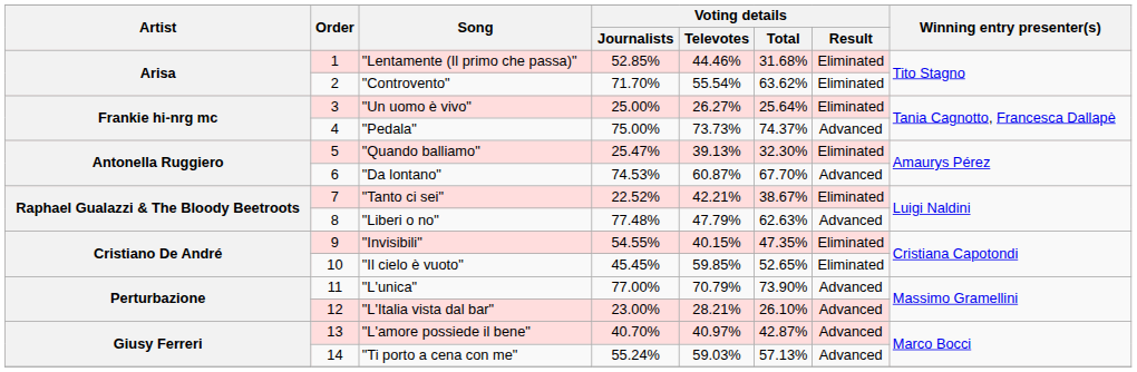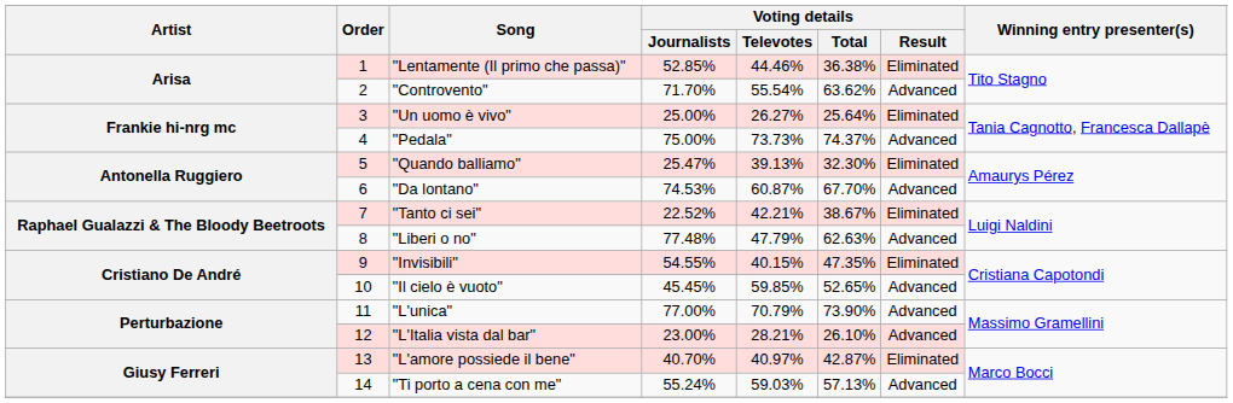"Lentamente (Il primo che passa)" | Voting details / Total: 31.68% -> 36.38%
"Controvento" | Voting details / Result: Eliminated -> Advanced
"Il cielo è vuoto" | Voting details / Result: Eliminated -> Advanced
"L'amore possiede il bene" | Voting details / Result: Advanced -> Eliminated
